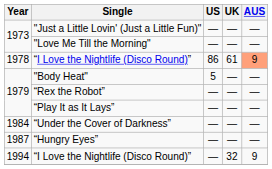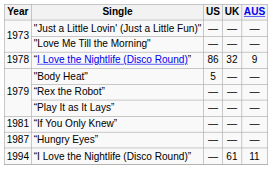1978 / “I Love the Nightlife (Disco Round)” | UK: 61 -> 32
1978 / “I Love the Nightlife (Disco Round)” | AUS: lightsalmon background -> no background
+ row: 1981 | “If You Only Knew” | — | — | —
- row: 1984 | “Under the Cover of Darkness” | — | — | —
1994 / “I Love the Nightlife (Disco Round)” | UK: 32 -> 61
1994 / “I Love the Nightlife (Disco Round)” | AUS: 9 -> 11
